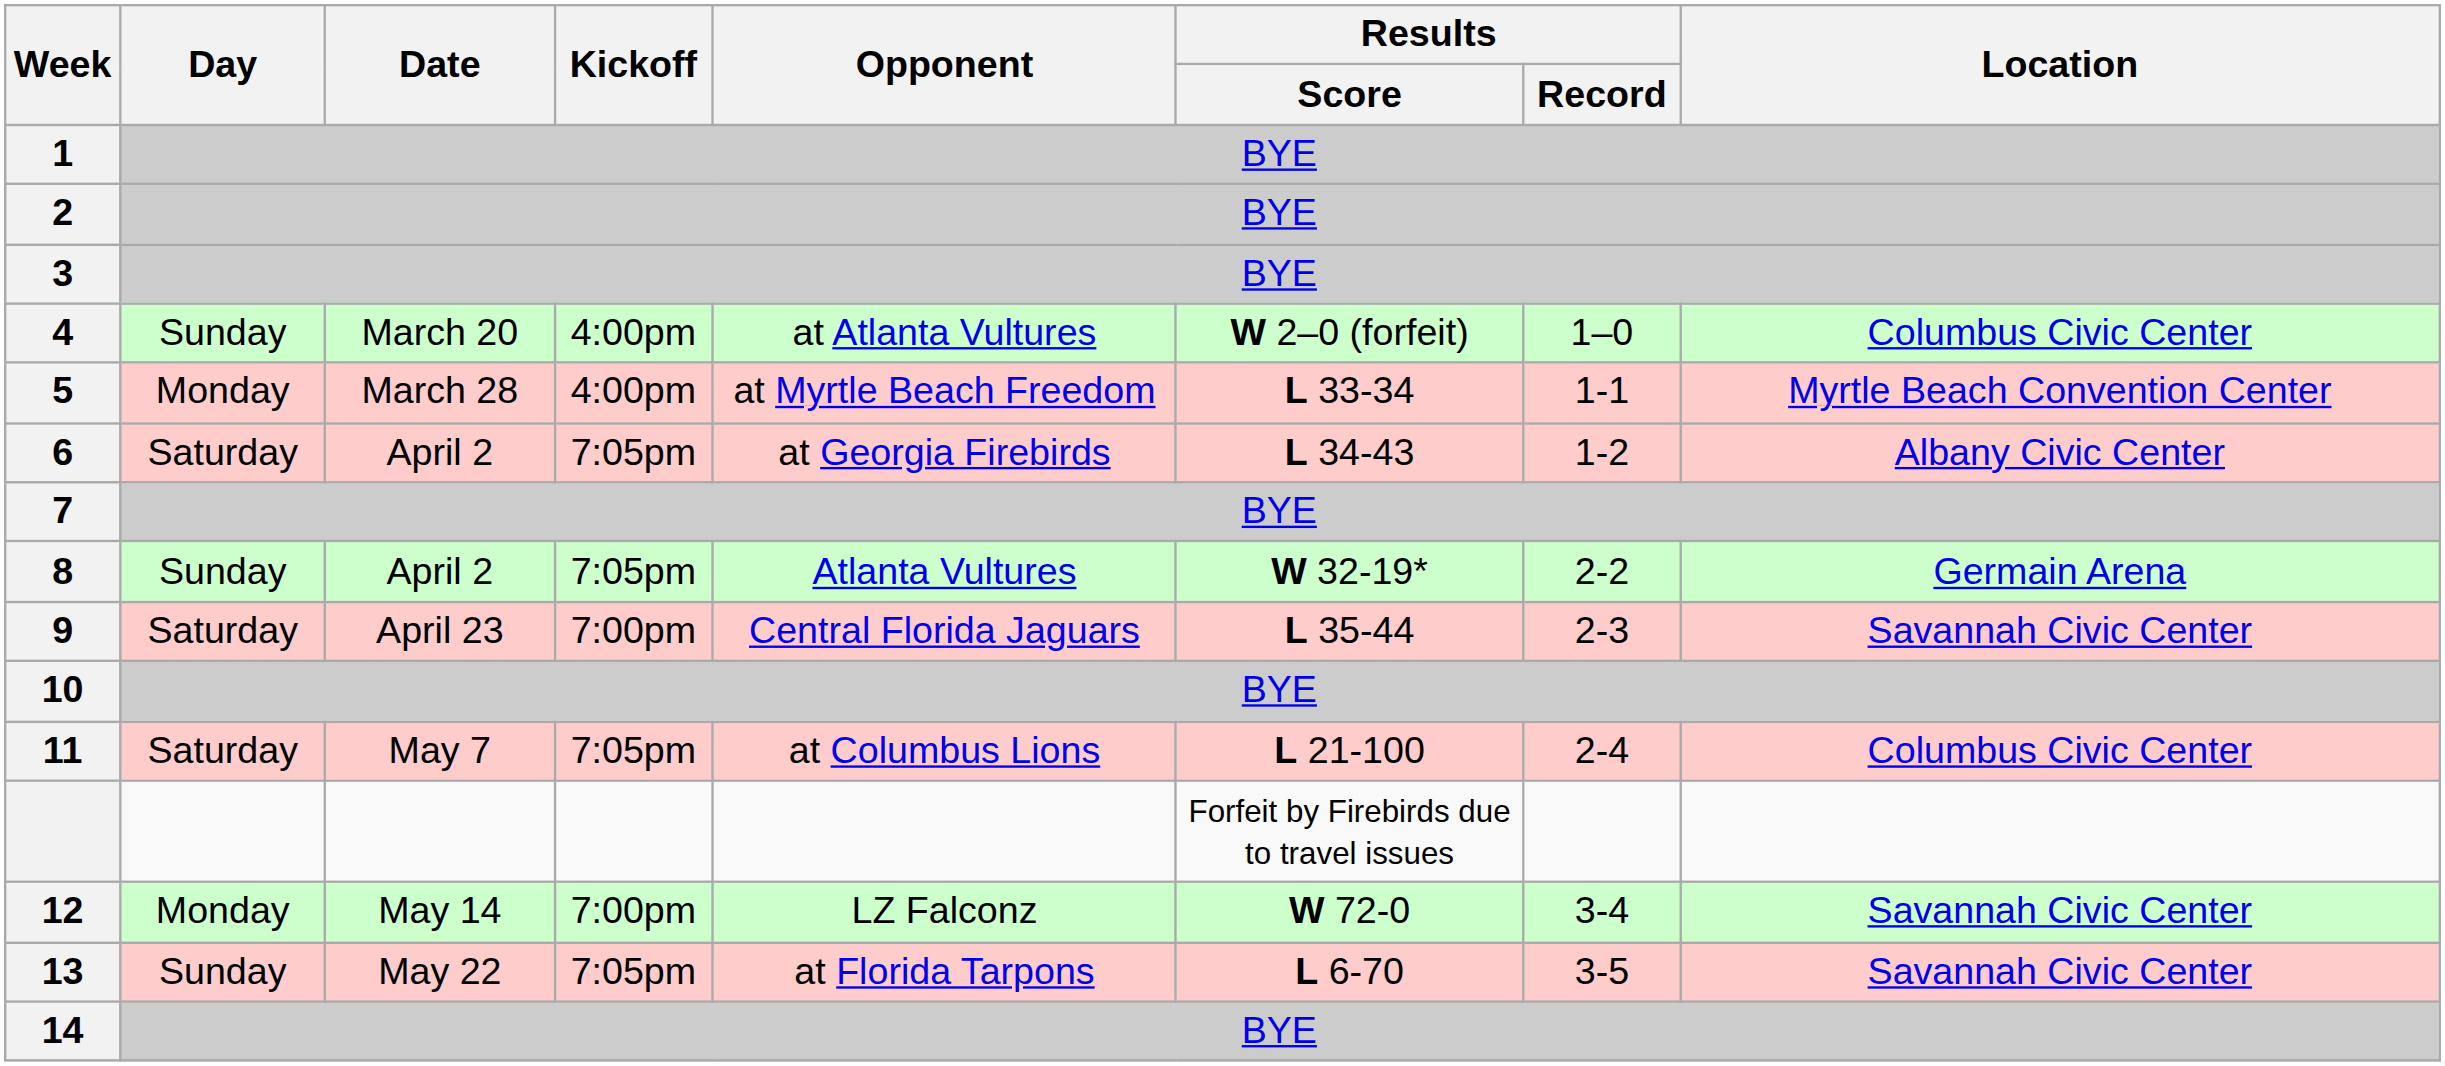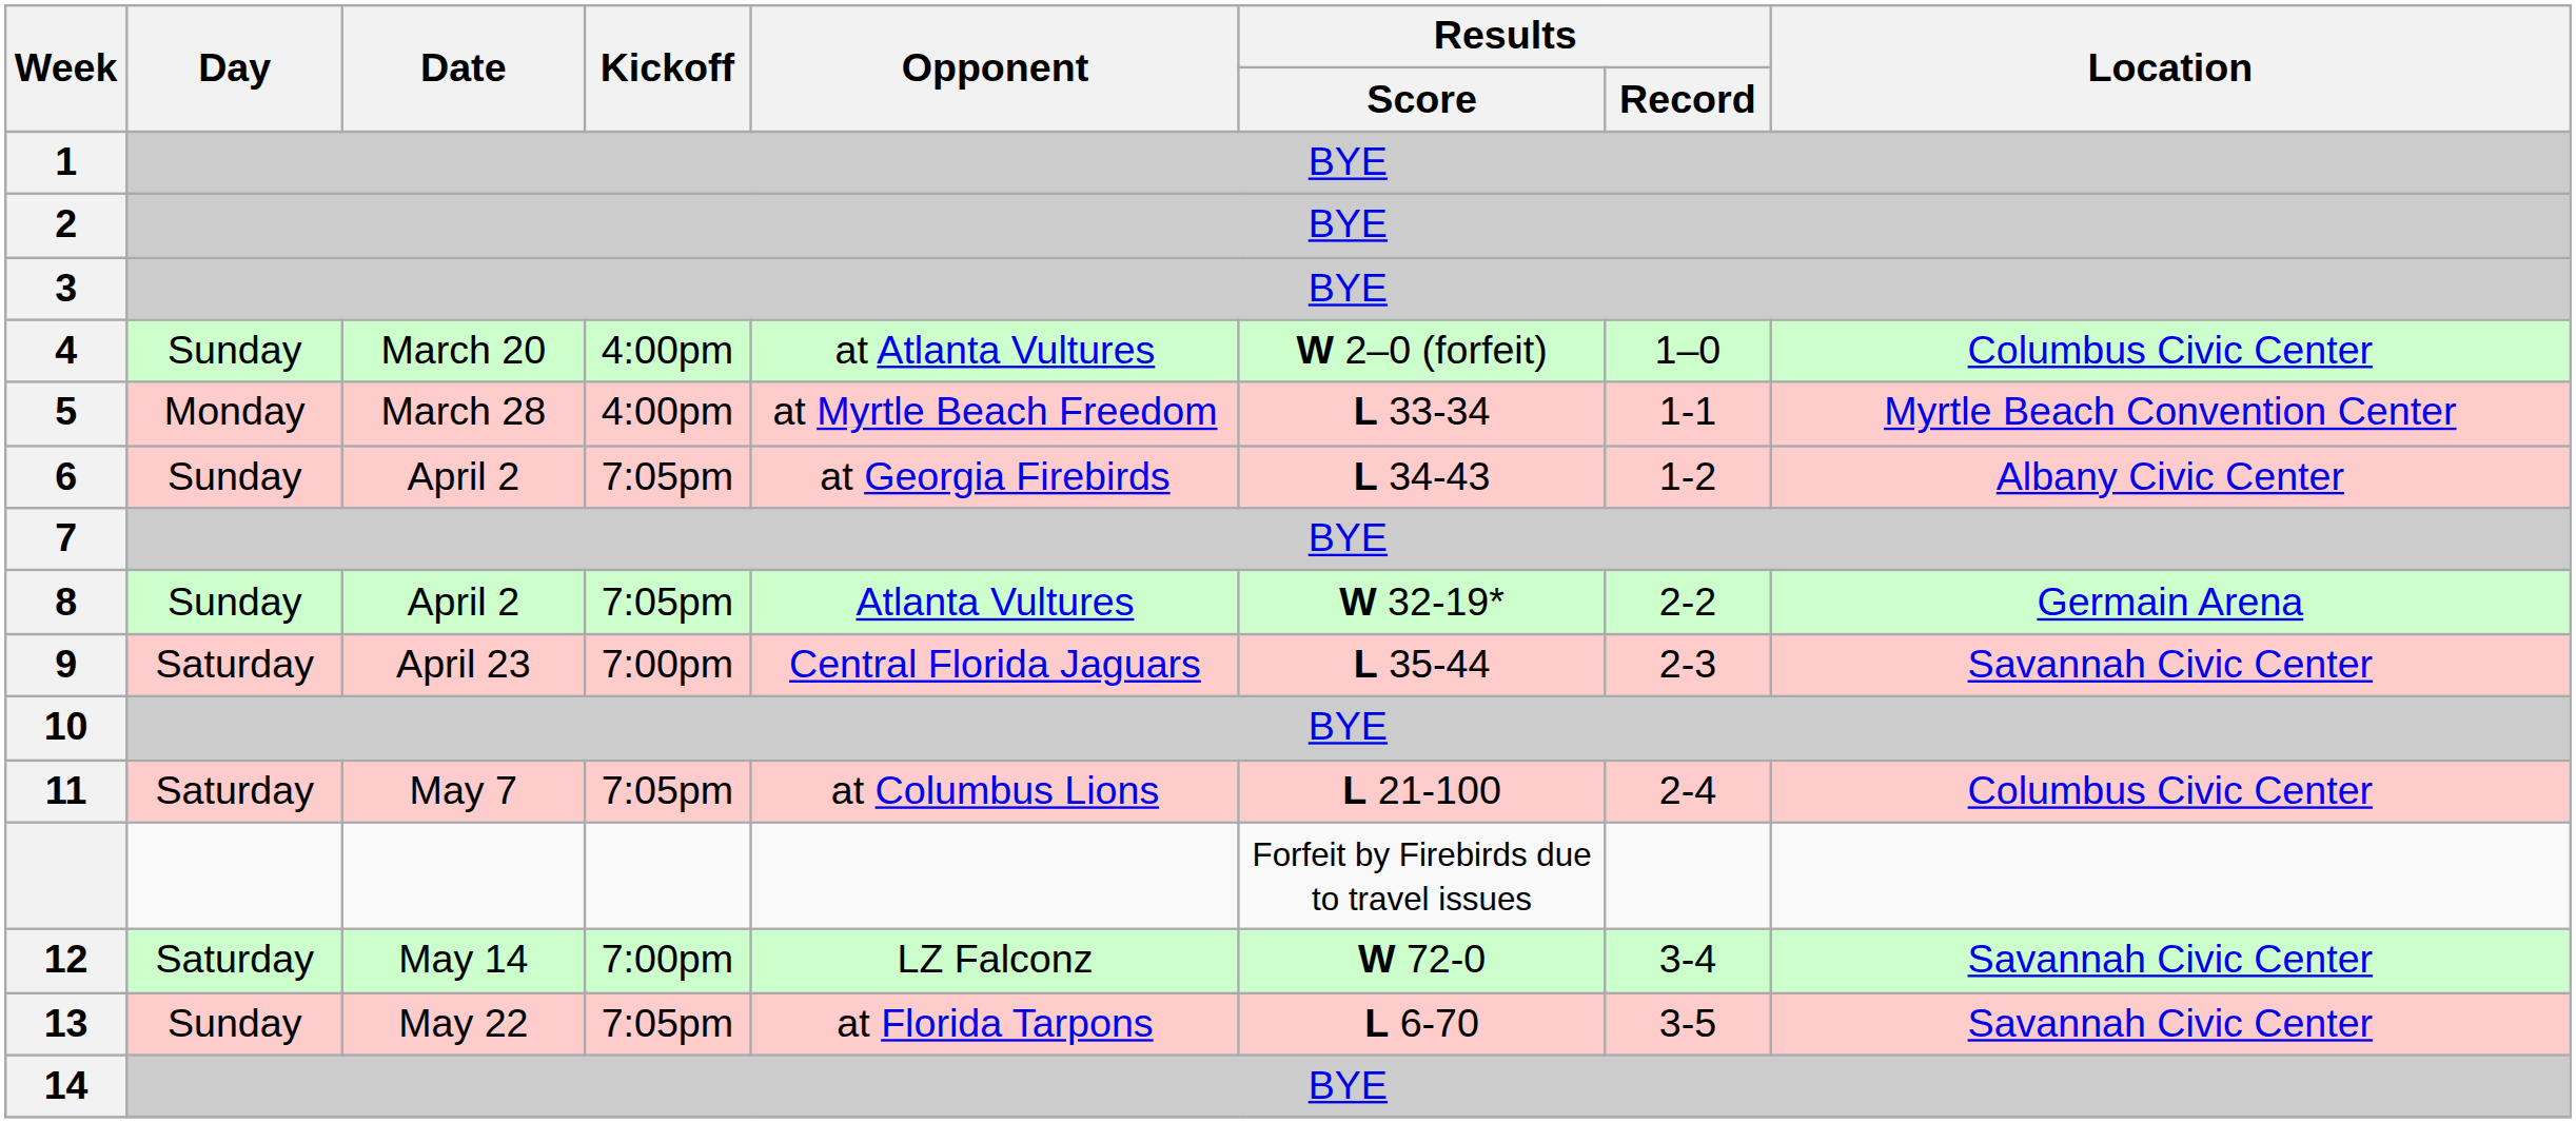6 | Day: Saturday -> Sunday
12 | Day: Monday -> Saturday
